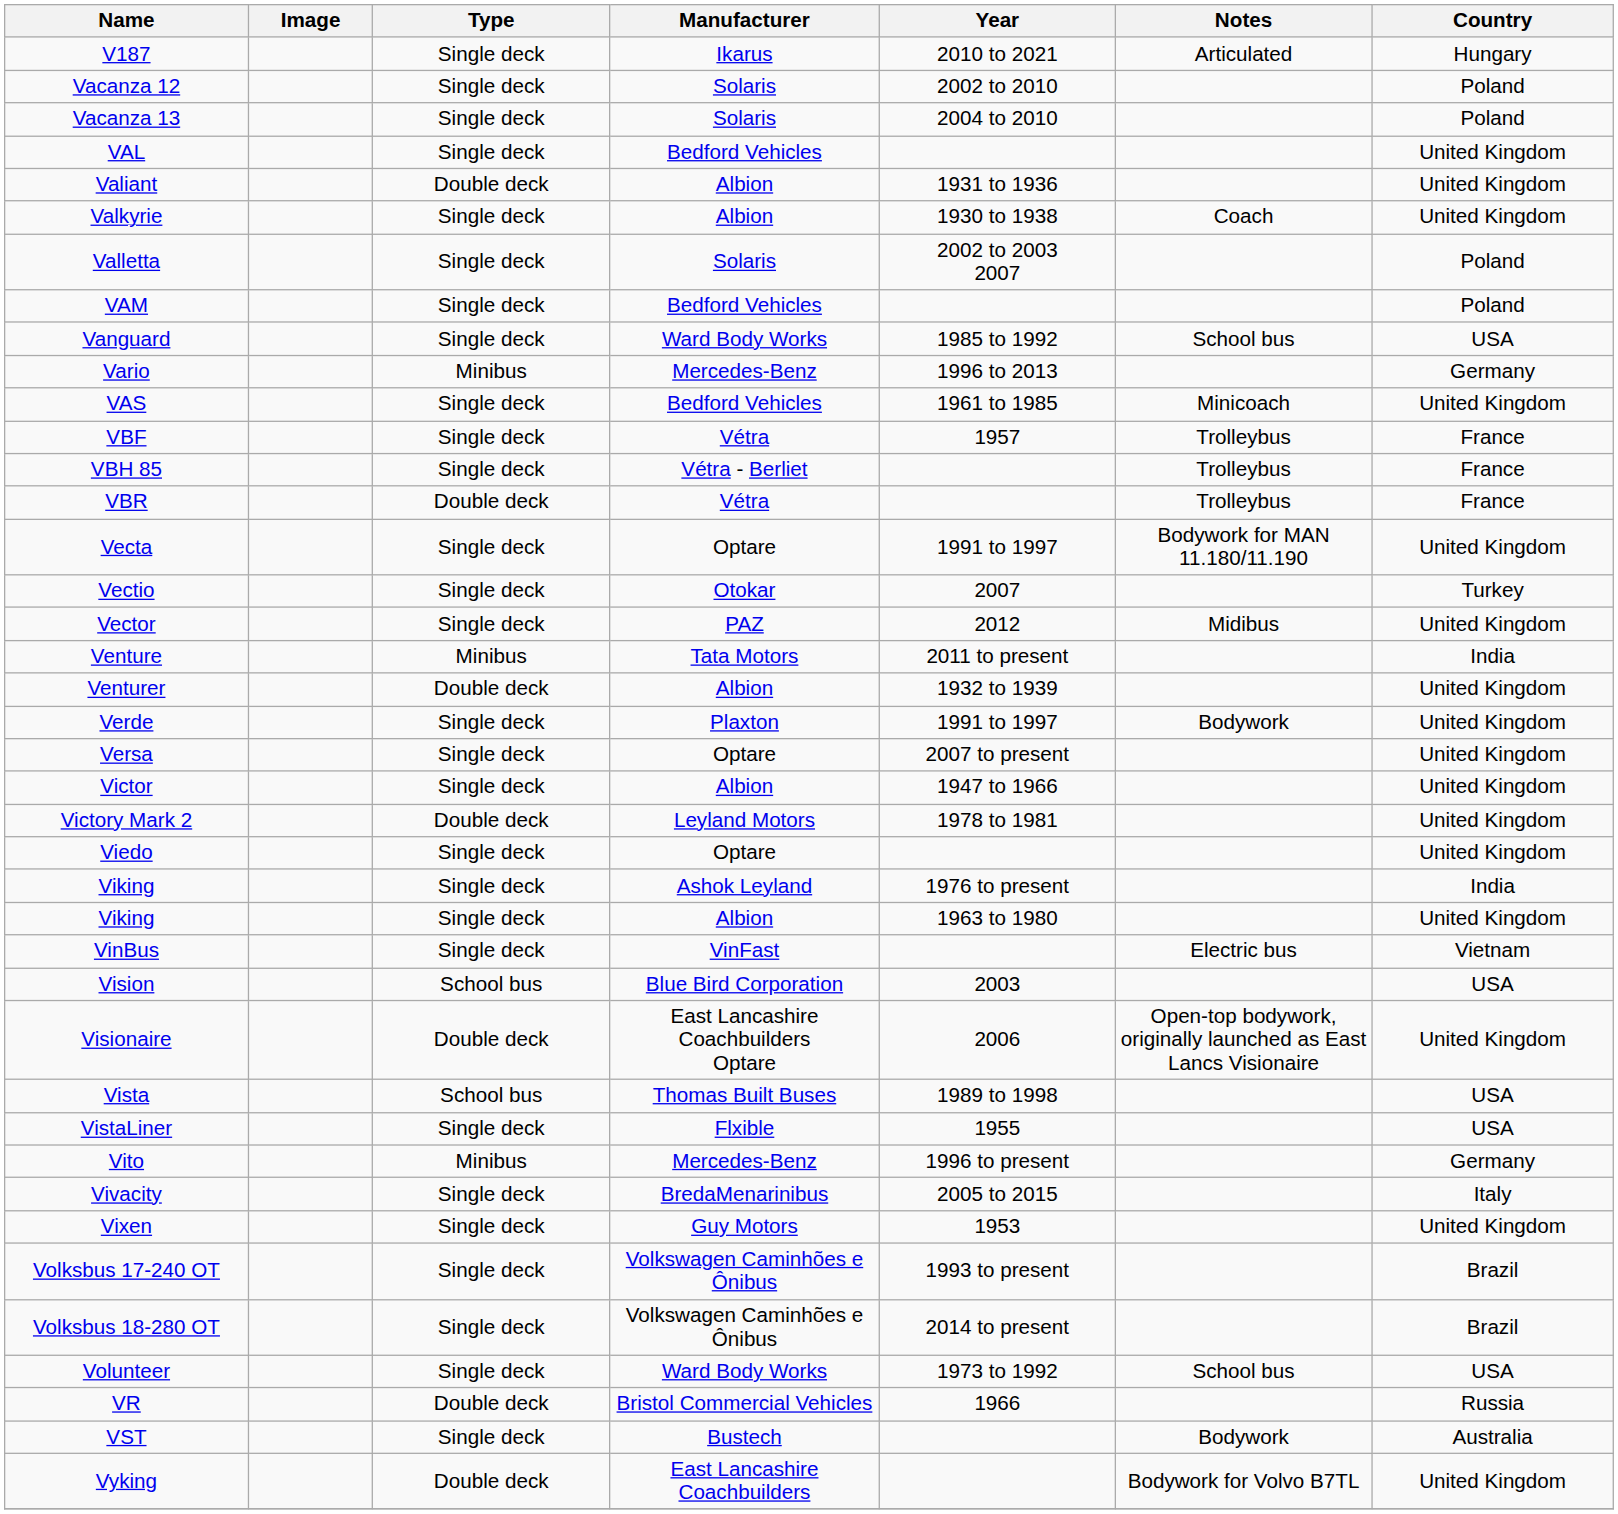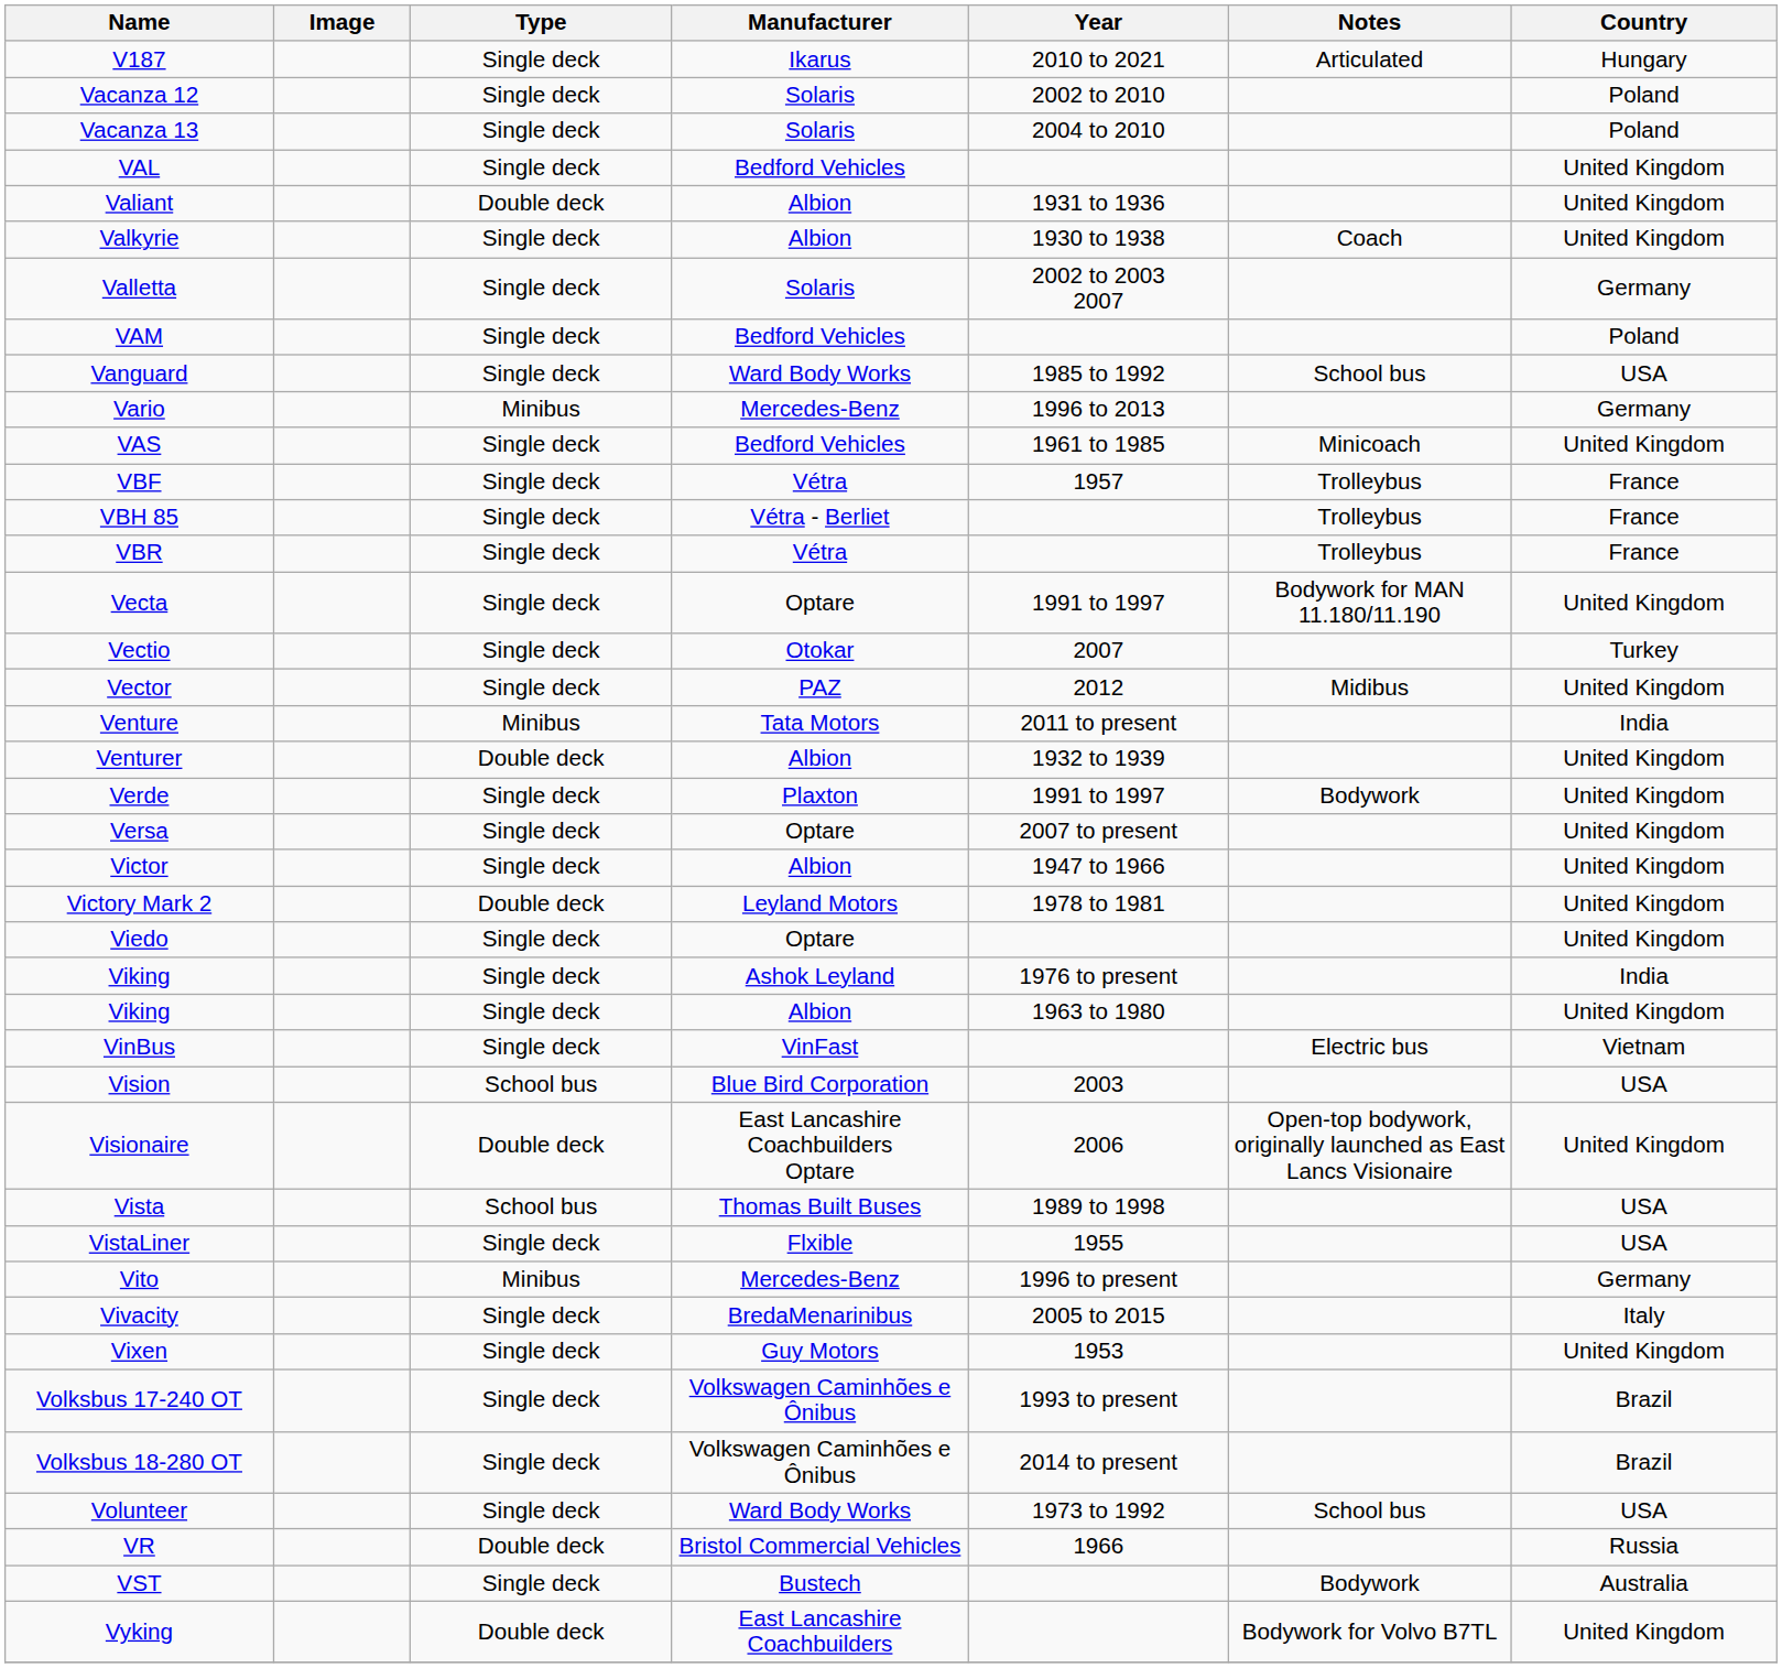Valletta | Country: Poland -> Germany
VBR | Type: Double deck -> Single deck
